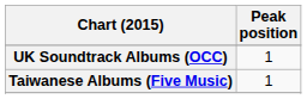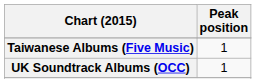rows swapped: Taiwanese Albums (Five Music) <-> UK Soundtrack Albums (OCC)
